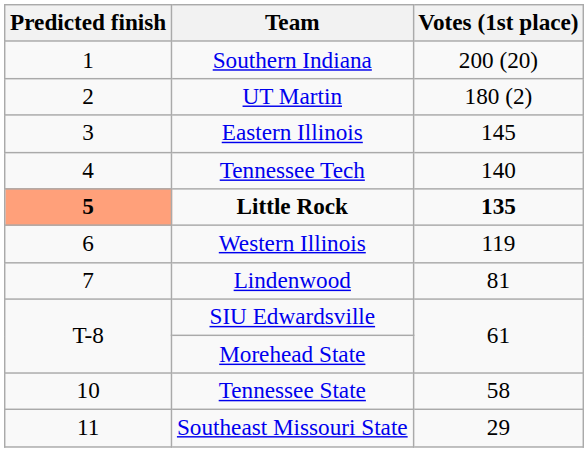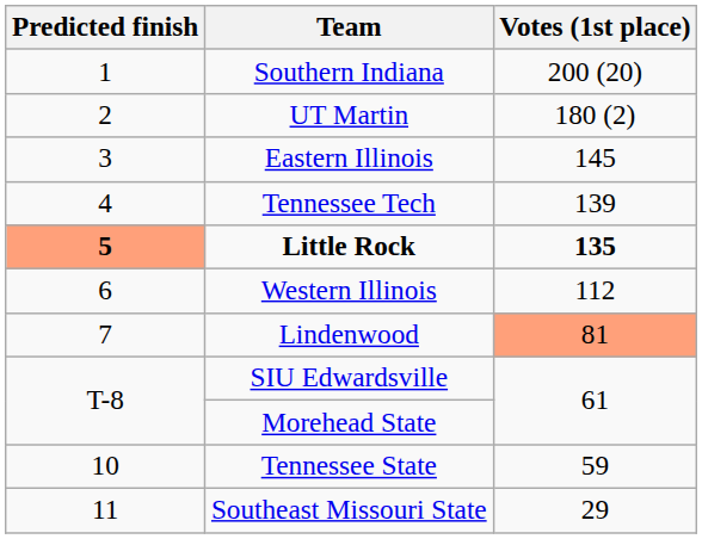Tennessee Tech | Votes (1st place): 140 -> 139
Western Illinois | Votes (1st place): 119 -> 112
Lindenwood | Votes (1st place): no background -> lightsalmon background
Tennessee State | Votes (1st place): 58 -> 59
